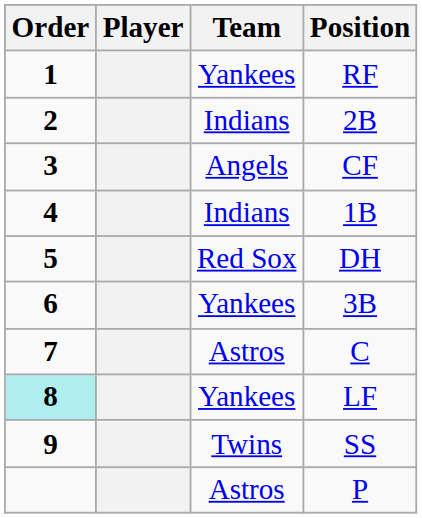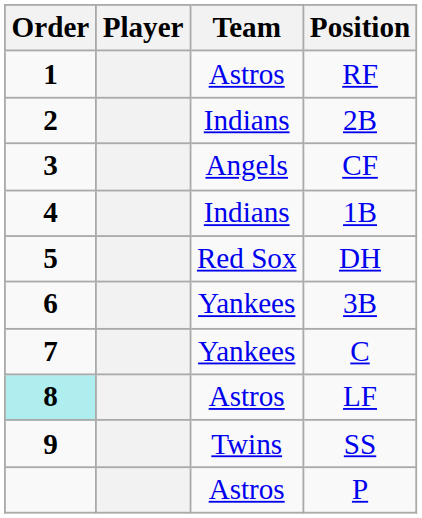RF | Team: Yankees -> Astros
C | Team: Astros -> Yankees
LF | Team: Yankees -> Astros
